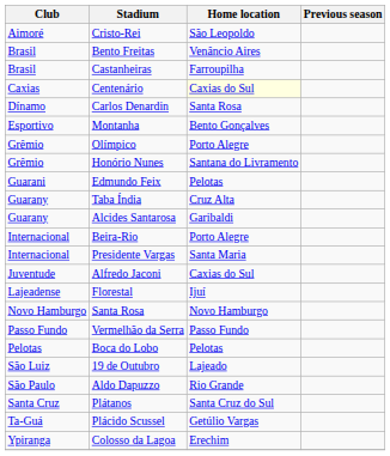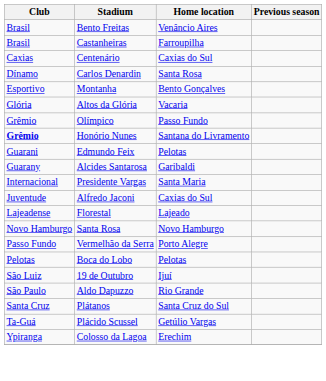- row: Aimoré | Cristo-Rei | São Leopoldo
Centenário | Home location: lightyellow background -> no background
+ row: Glória | Altos da Glória | Vacaria
Olímpico | Home location: Porto Alegre -> Passo Fundo
Honório Nunes | Club: normal -> bold
- row: Guarany | Taba Índia | Cruz Alta
- row: Internacional | Beira-Rio | Porto Alegre
Florestal | Home location: Ijuí -> Lajeado
Vermelhão da Serra | Home location: Passo Fundo -> Porto Alegre
19 de Outubro | Home location: Lajeado -> Ijuí
